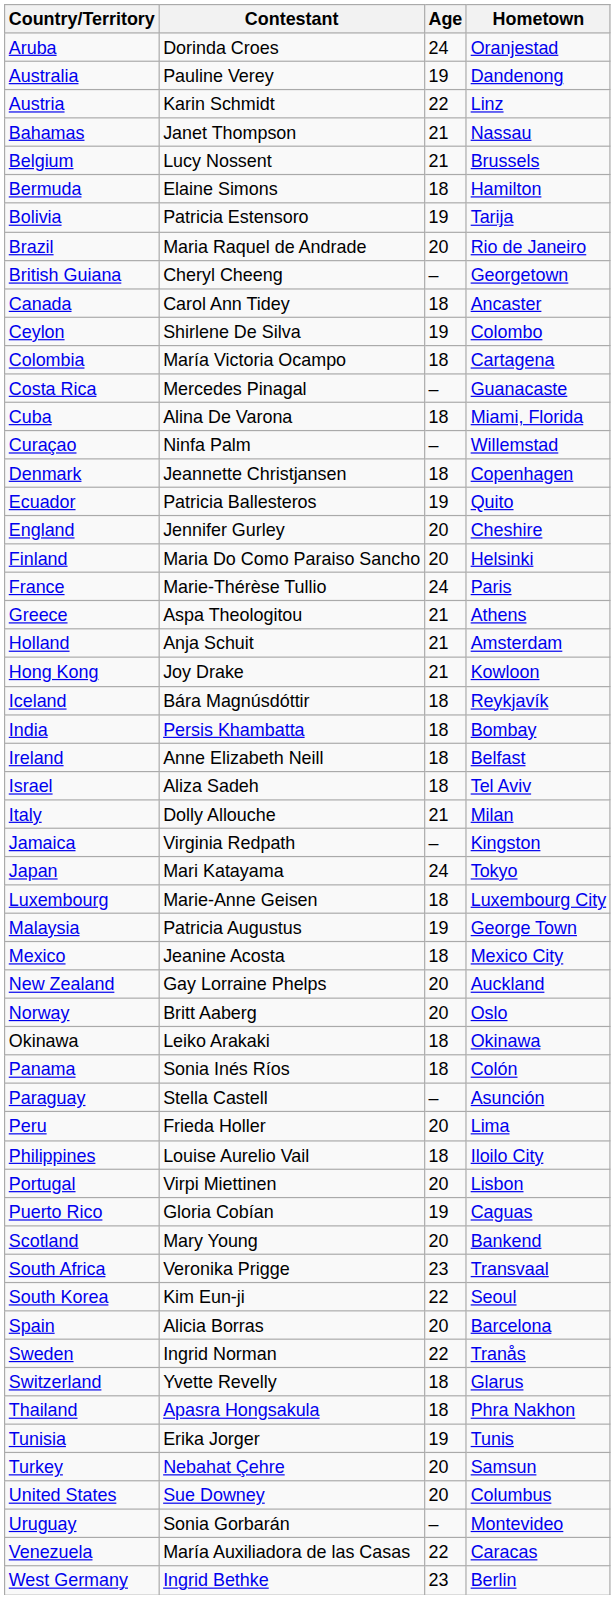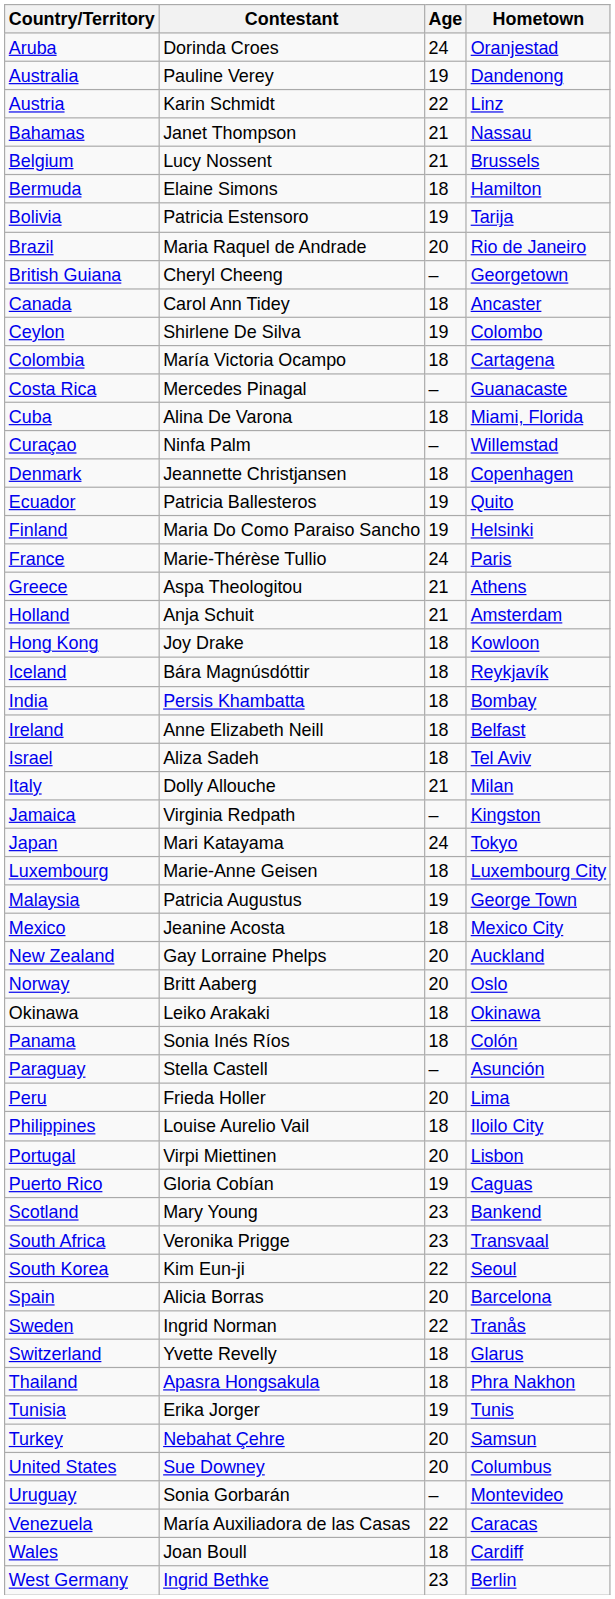- row: England | Jennifer Gurley | 20 | Cheshire
Finland | Age: 20 -> 19
Hong Kong | Age: 21 -> 18
Scotland | Age: 20 -> 23
+ row: Wales | Joan Boull | 18 | Cardiff
